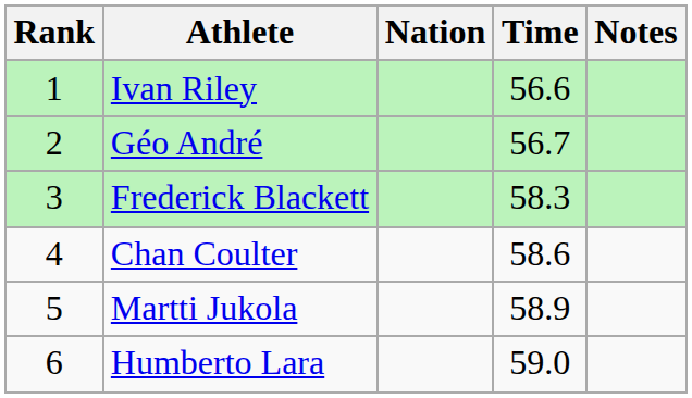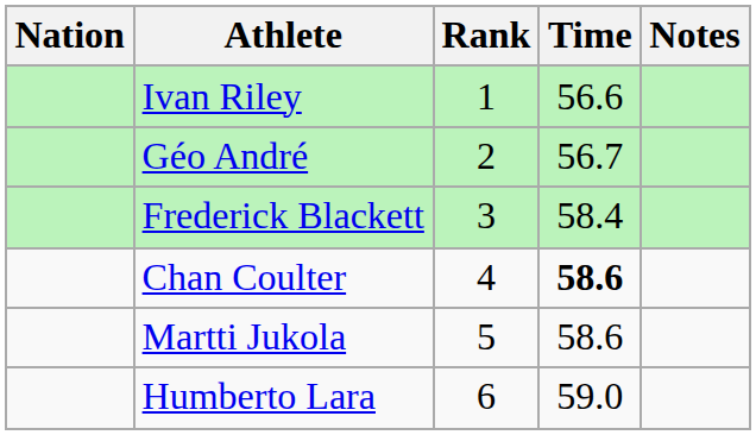columns swapped: Rank <-> Nation
Frederick Blackett | Time: 58.3 -> 58.4
Chan Coulter | Time: normal -> bold
Martti Jukola | Time: 58.9 -> 58.6
